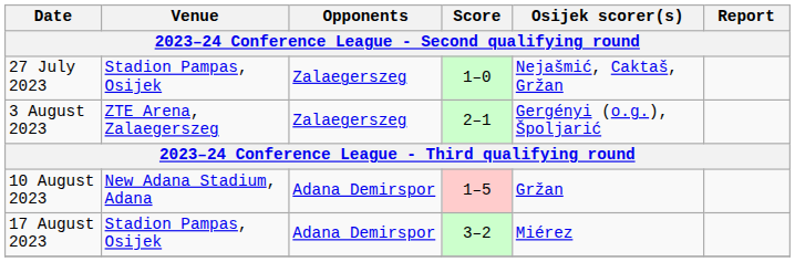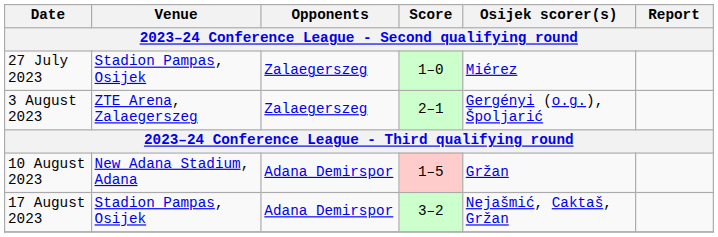27 July 2023 | Osijek scorer(s): Nejašmić, Caktaš, Gržan -> Miérez
17 August 2023 | Osijek scorer(s): Miérez -> Nejašmić, Caktaš, Gržan
